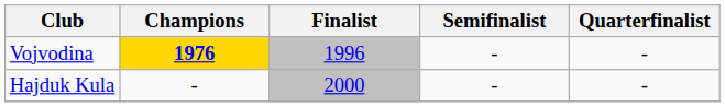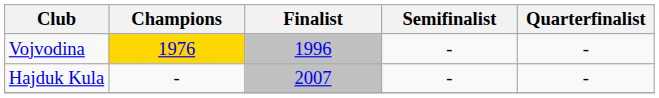Vojvodina | Champions: bold -> normal
Hajduk Kula | Finalist: 2000 -> 2007
